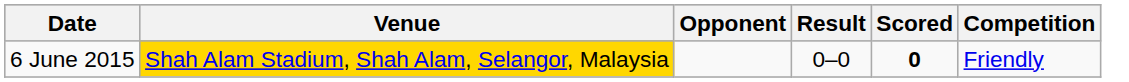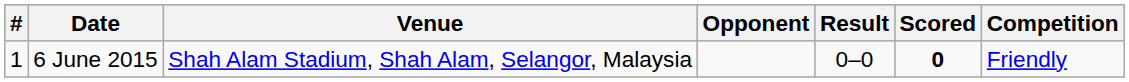+ column: # | 1
6 June 2015 | Venue: gold background -> no background
